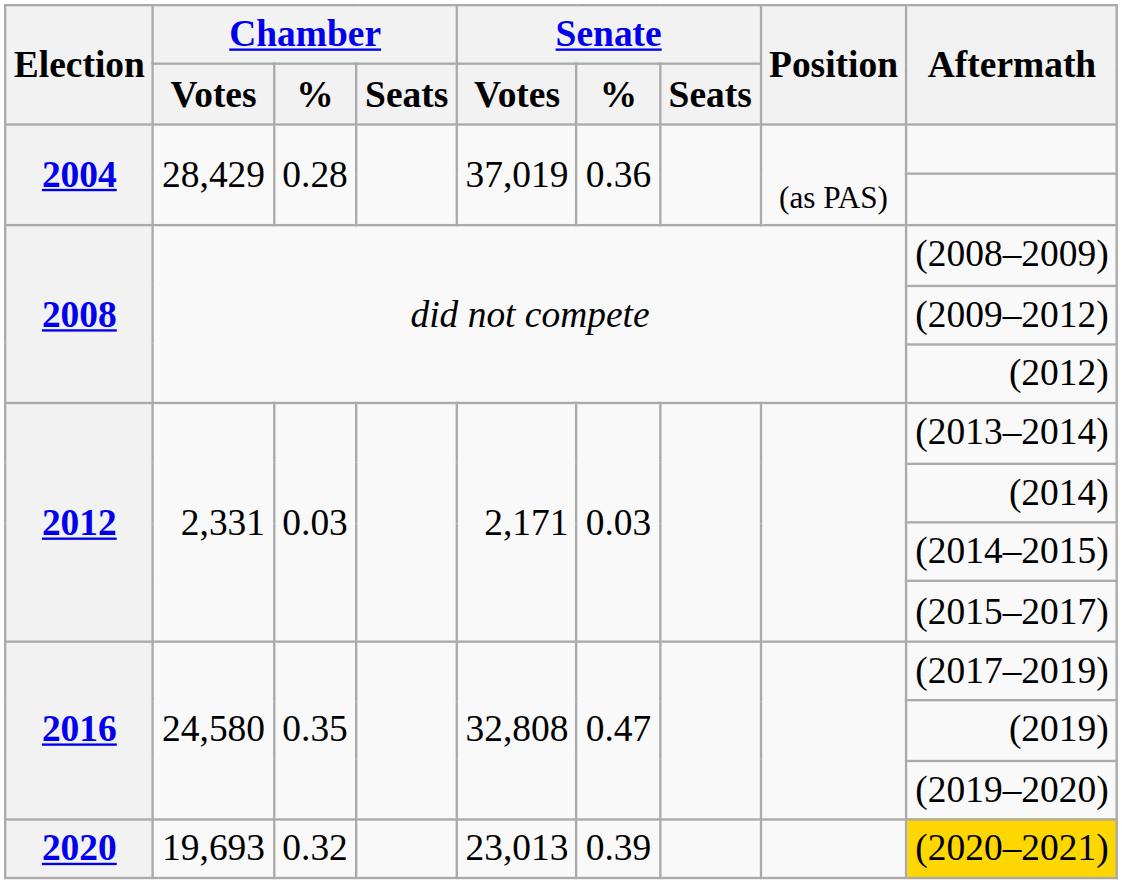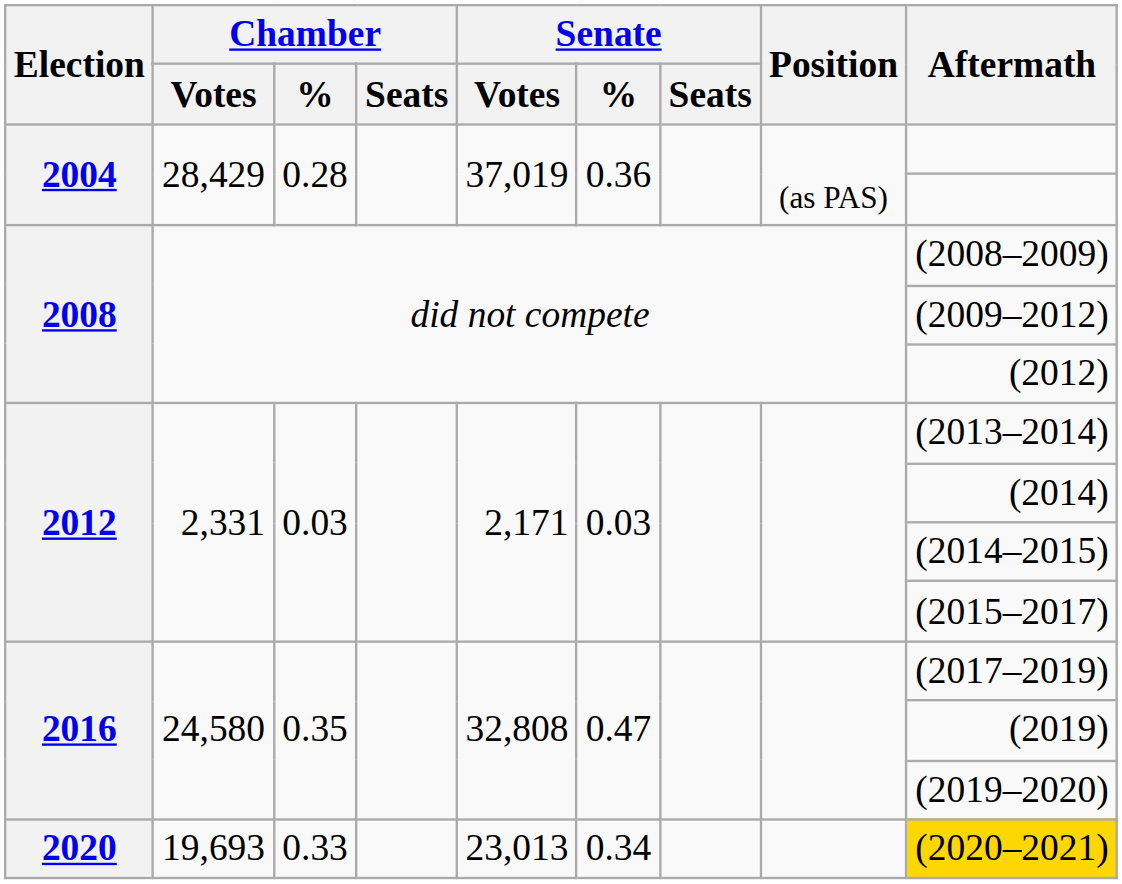2020 | Chamber / %: 0.32 -> 0.33
2020 | Senate / %: 0.39 -> 0.34
